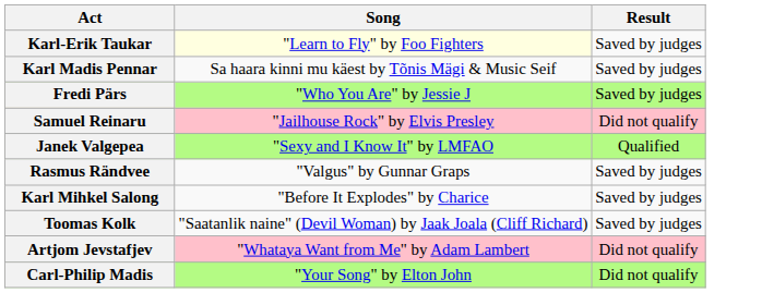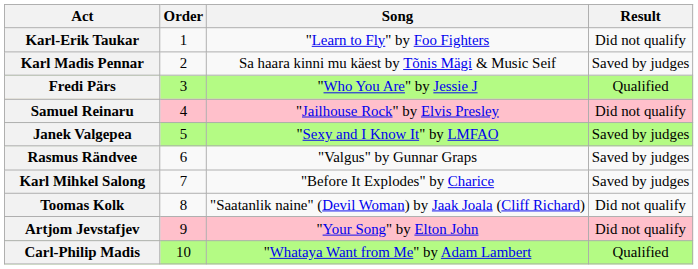+ column: Order | 1 | 2 | 3 | 4 | 5 | 6 | 7 | 8 | 9 | 10
Karl-Erik Taukar | Song: lightyellow background -> no background
Karl-Erik Taukar | Result: Saved by judges -> Did not qualify
Fredi Pärs | Result: Saved by judges -> Qualified
Janek Valgepea | Result: Qualified -> Saved by judges
Toomas Kolk | Result: Saved by judges -> Did not qualify
Artjom Jevstafjev | Song: "Whataya Want from Me" by Adam Lambert -> "Your Song" by Elton John
Carl-Philip Madis | Song: "Your Song" by Elton John -> "Whataya Want from Me" by Adam Lambert
Carl-Philip Madis | Result: Did not qualify -> Qualified
